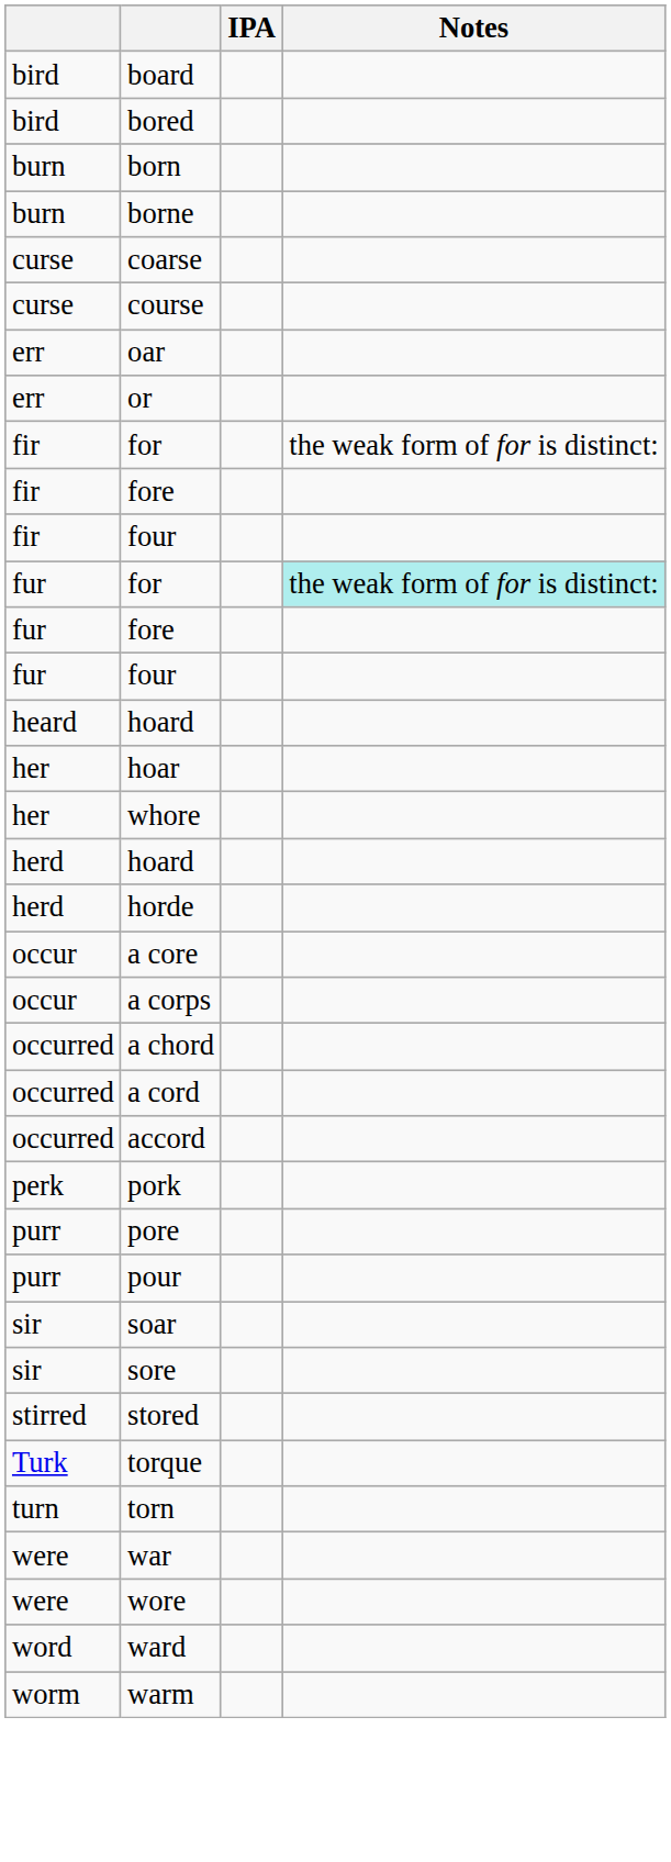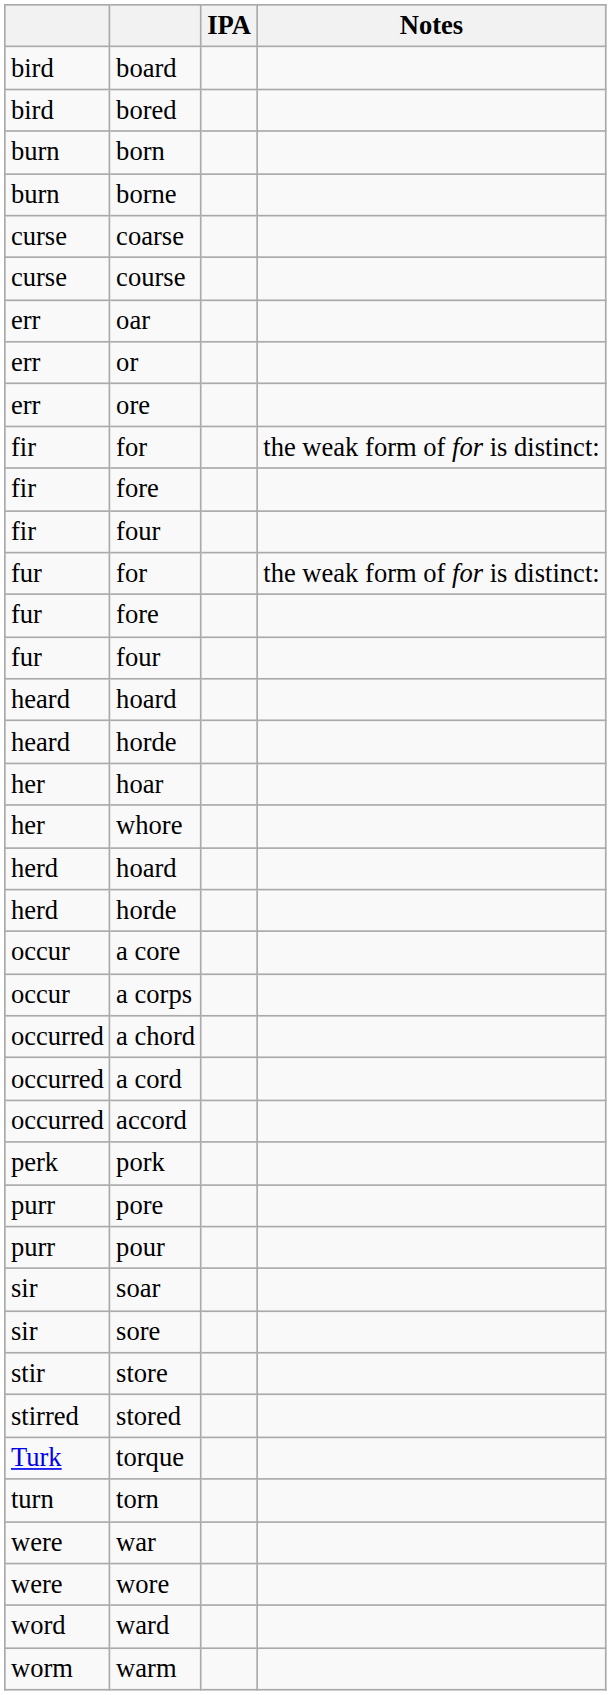+ row: err | ore
fur / for | Notes: paleturquoise background -> no background
+ row: heard | horde
+ row: stir | store
